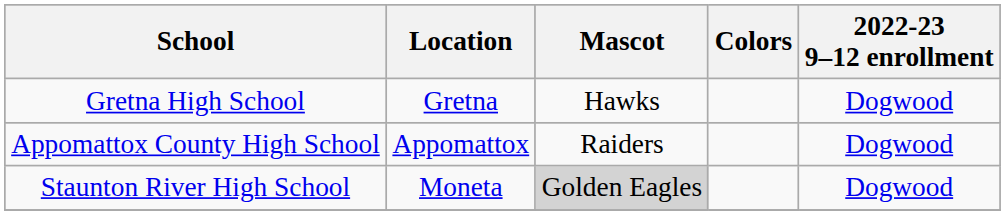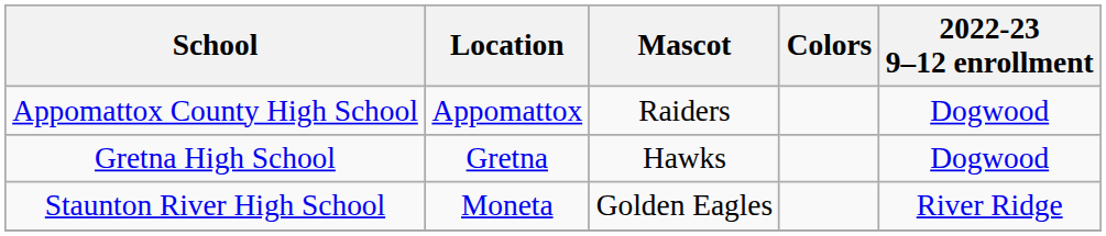rows swapped: Appomattox County High School <-> Gretna High School
Staunton River High School | Mascot: lightgrey background -> no background
Staunton River High School | 2022-23 9–12 enrollment: Dogwood -> River Ridge
